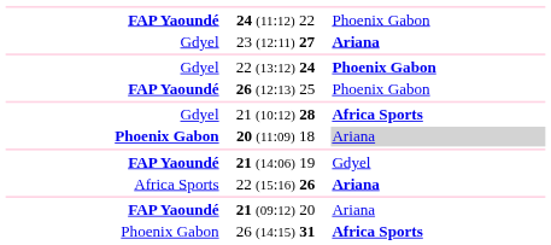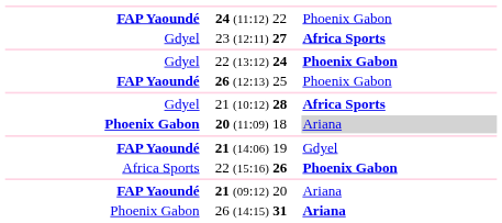23 (12:11) 27 | column 3: Ariana -> Africa Sports
22 (15:16) 26 | column 3: Ariana -> Phoenix Gabon
26 (14:15) 31 | column 3: Africa Sports -> Ariana
